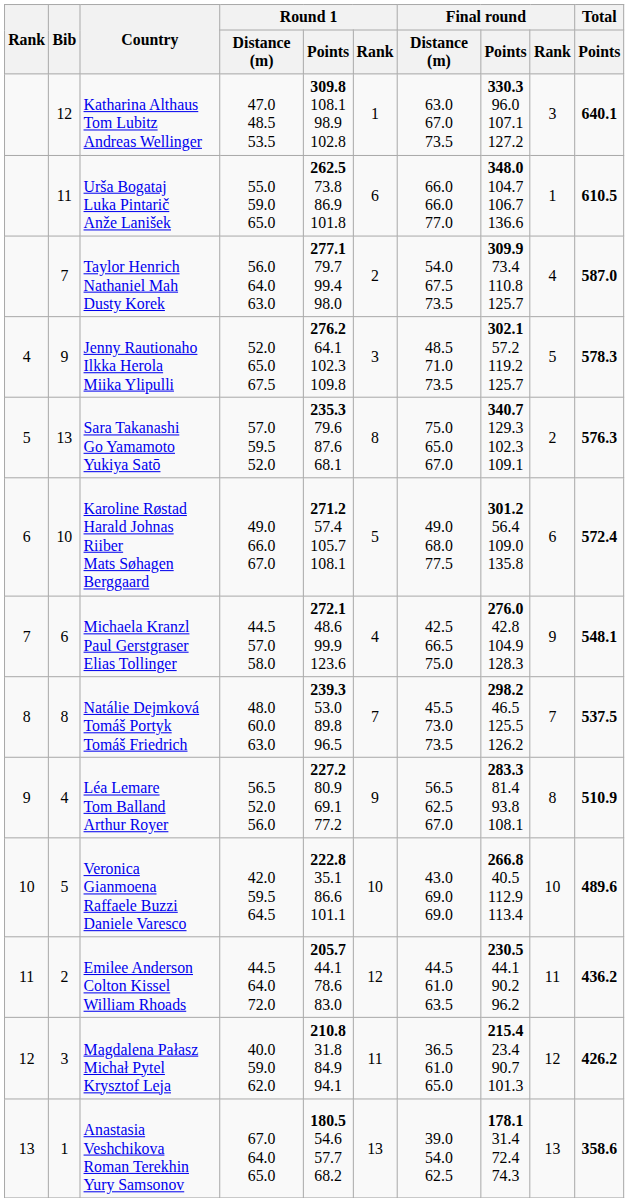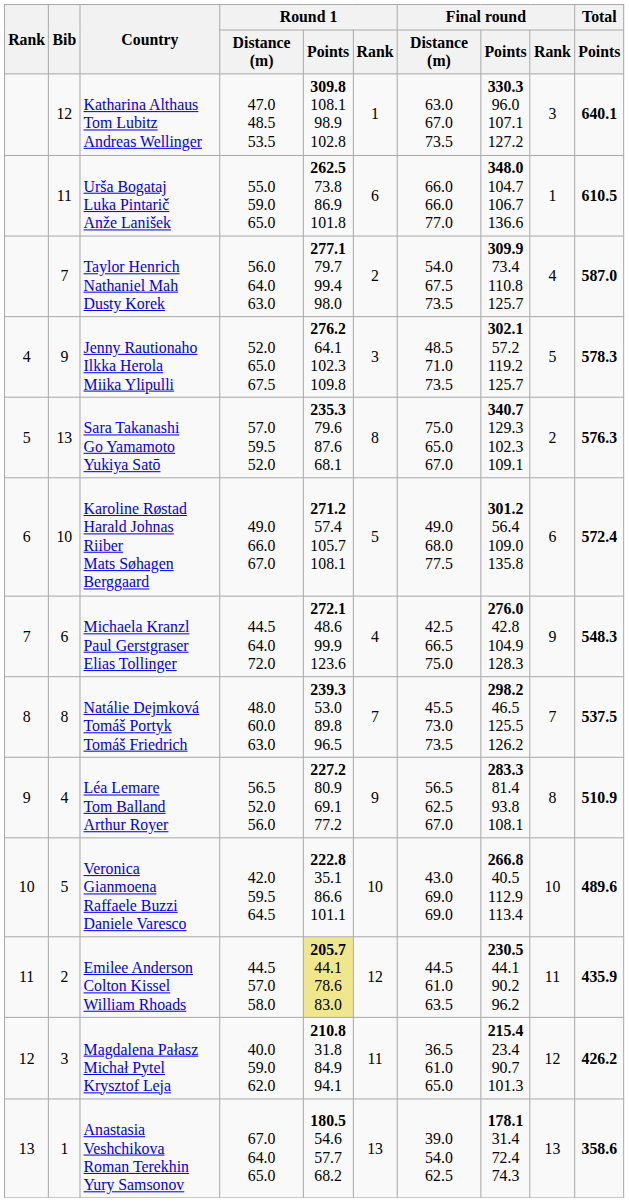Michaela Kranzl Paul Gerstgraser Elias Tollinger | Round 1 / Distance (m): 44.5 57.0 58.0 -> 44.5 64.0 72.0
Michaela Kranzl Paul Gerstgraser Elias Tollinger | Total / Points: 548.1 -> 548.3
Emilee Anderson Colton Kissel William Rhoads | Round 1 / Distance (m): 44.5 64.0 72.0 -> 44.5 57.0 58.0
Emilee Anderson Colton Kissel William Rhoads | Round 1 / Points: no background -> khaki background
Emilee Anderson Colton Kissel William Rhoads | Total / Points: 436.2 -> 435.9
